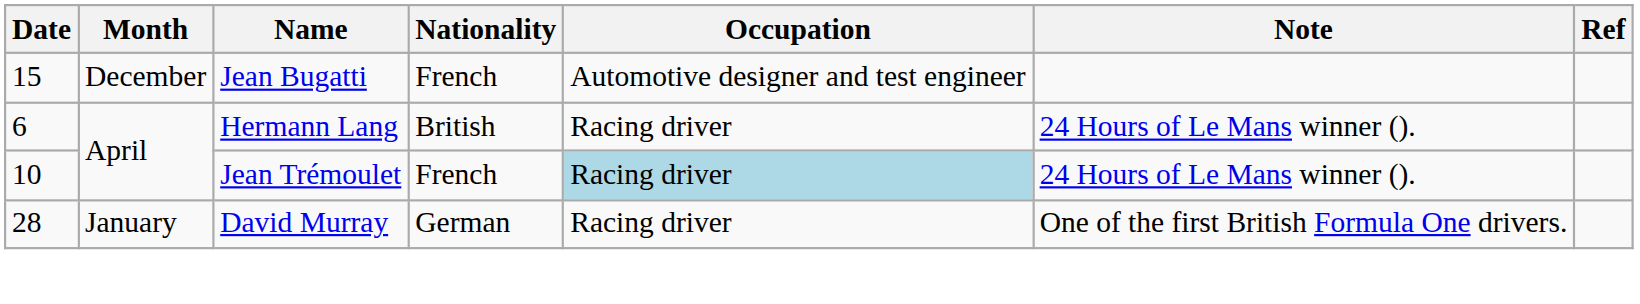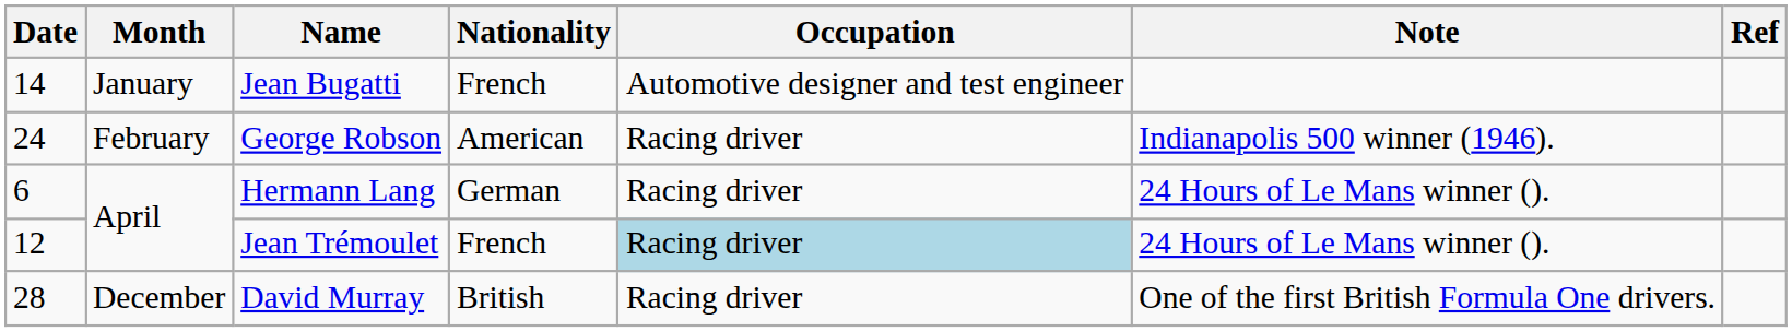Jean Bugatti | Date: 15 -> 14
Jean Bugatti | Month: December -> January
+ row: 24 | February | George Robson | American | Racing driver | Indianapolis 500 winner (1946).
Hermann Lang | Nationality: British -> German
Jean Trémoulet | Date: 10 -> 12
David Murray | Month: January -> December
David Murray | Nationality: German -> British
